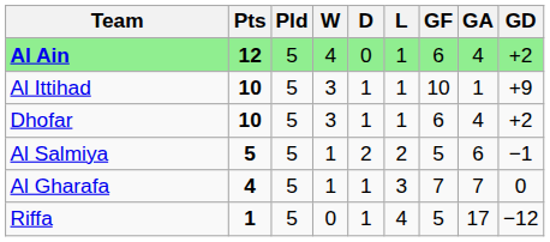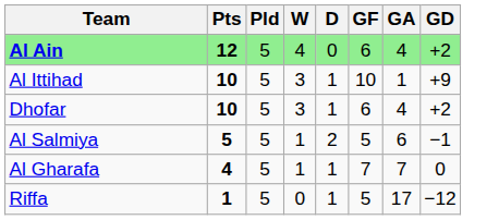- column: L | 1 | 1 | 1 | 2 | 3 | 4
